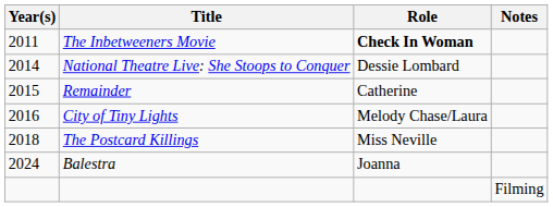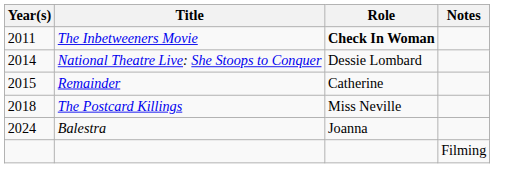- row: 2016 | City of Tiny Lights | Melody Chase/Laura
